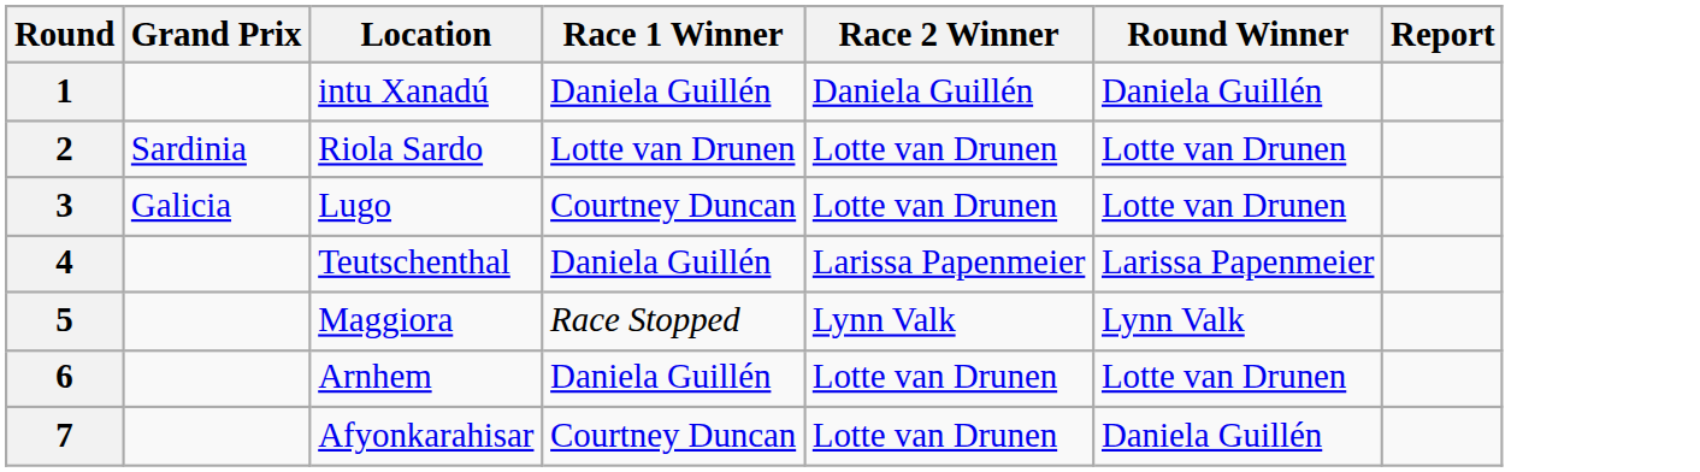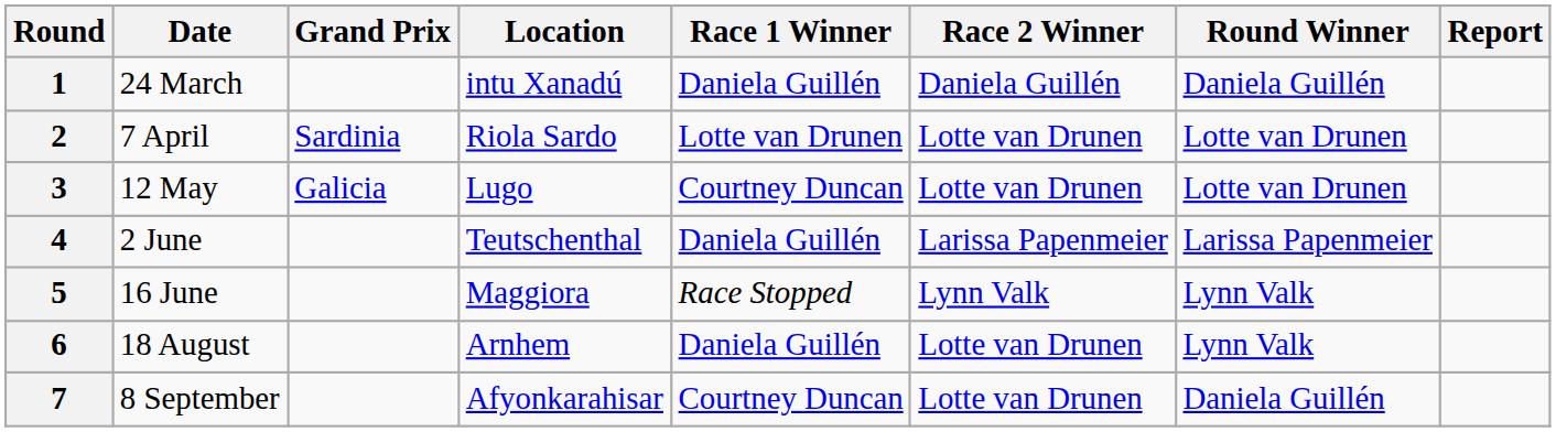+ column: Date | 24 March | 7 April | 12 May | 2 June | 16 June | 18 August | 8 September
6 | Round Winner: Lotte van Drunen -> Lynn Valk
